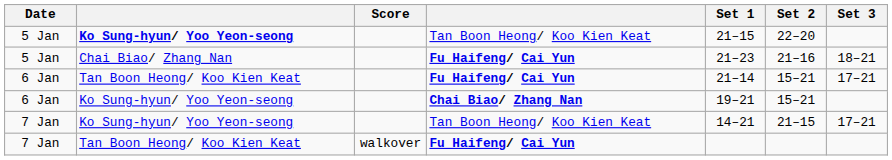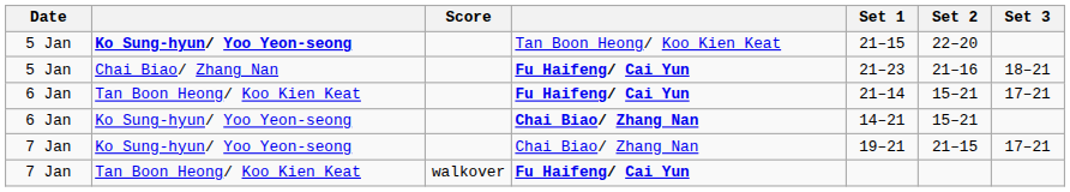6 Jan / Ko Sung-hyun/ Yoo Yeon-seong | Set 1: 19–21 -> 14–21
7 Jan / Ko Sung-hyun/ Yoo Yeon-seong | column 4: Tan Boon Heong/ Koo Kien Keat -> Chai Biao/ Zhang Nan
7 Jan / Ko Sung-hyun/ Yoo Yeon-seong | Set 1: 14–21 -> 19–21
